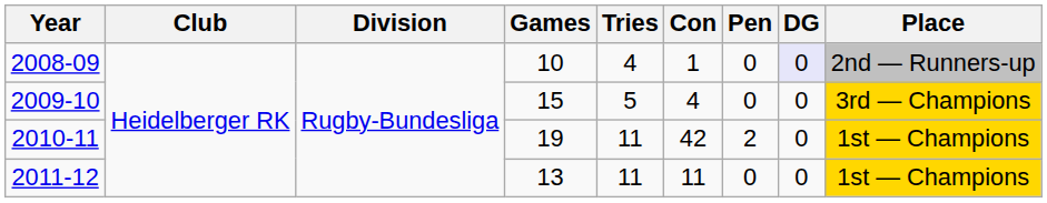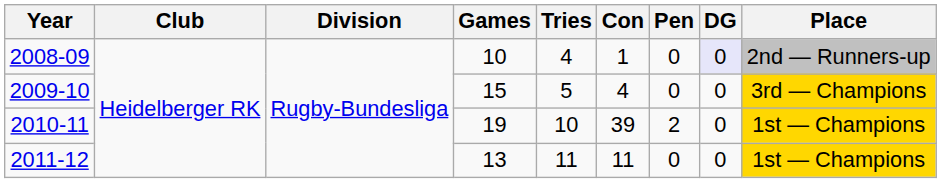2010-11 | Tries: 11 -> 10
2010-11 | Con: 42 -> 39
